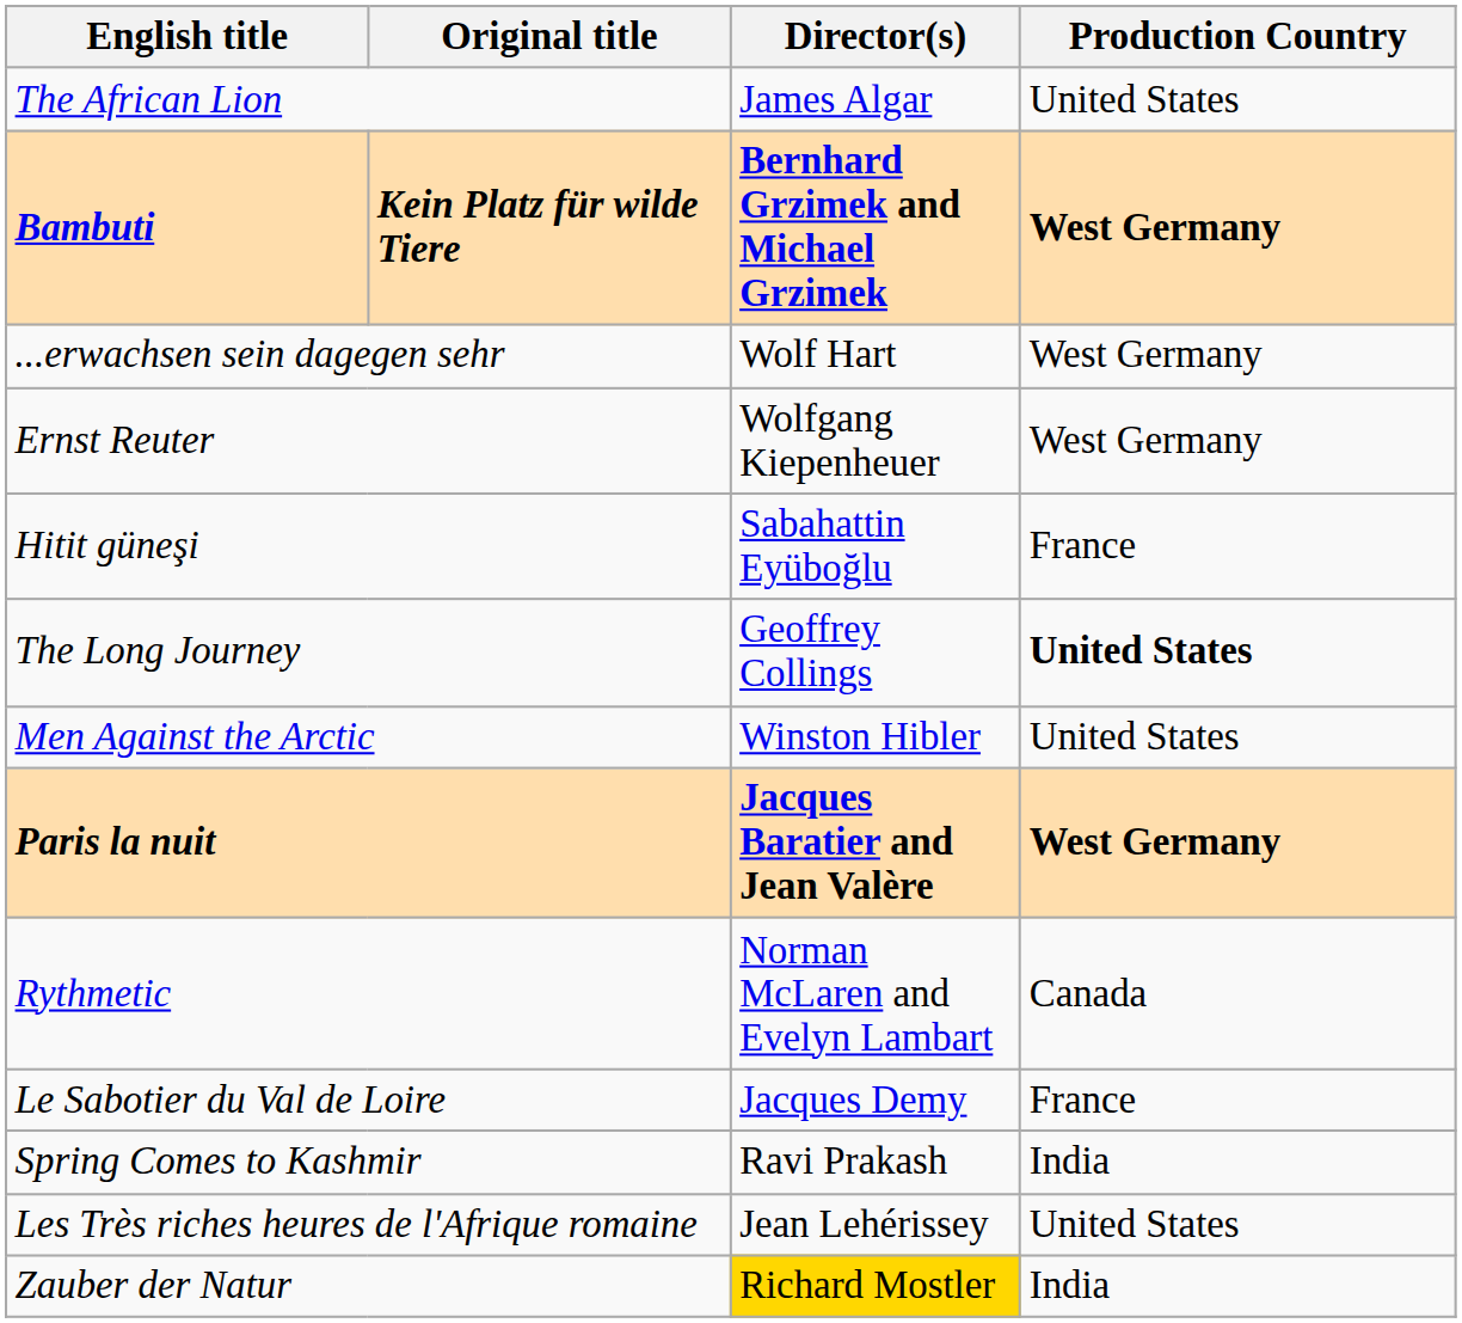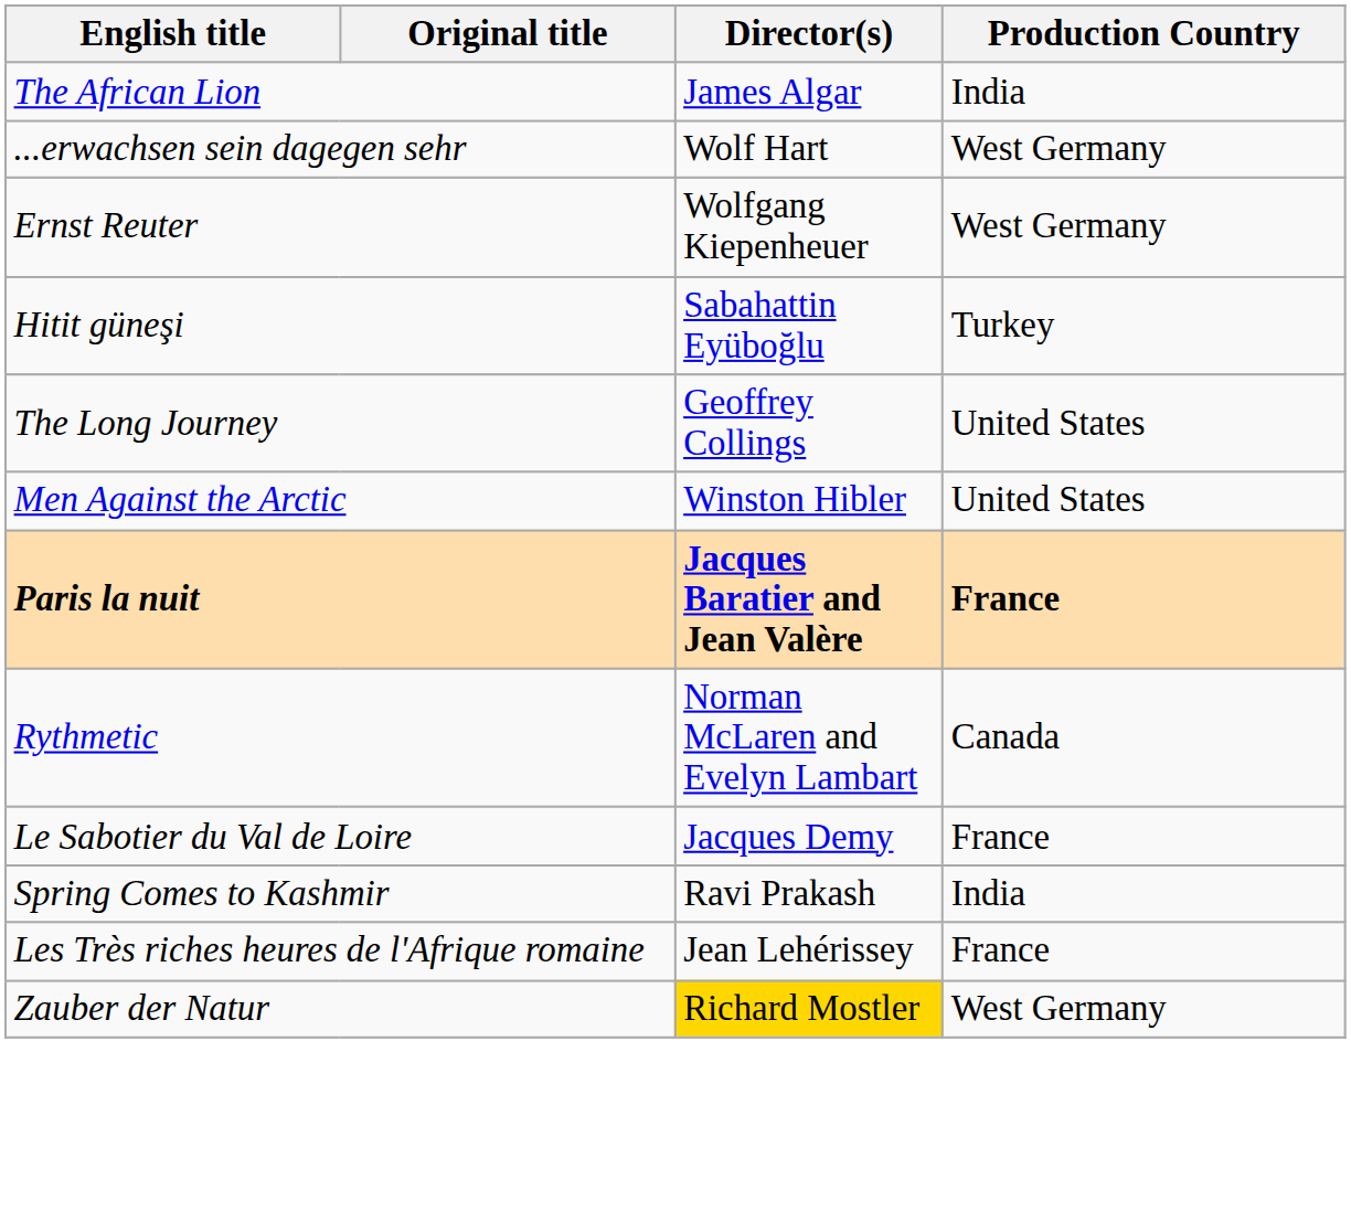The African Lion | Production Country: United States -> India
- row: Bambuti | Kein Platz für wilde Tiere | Bernhard Grzimek and Michael Grzimek | West Germany
Hitit güneşi | Production Country: France -> Turkey
The Long Journey | Production Country: bold -> normal
Paris la nuit | Production Country: West Germany -> France
Les Très riches heures de l'Afrique romaine | Production Country: United States -> France
Zauber der Natur | Production Country: India -> West Germany
